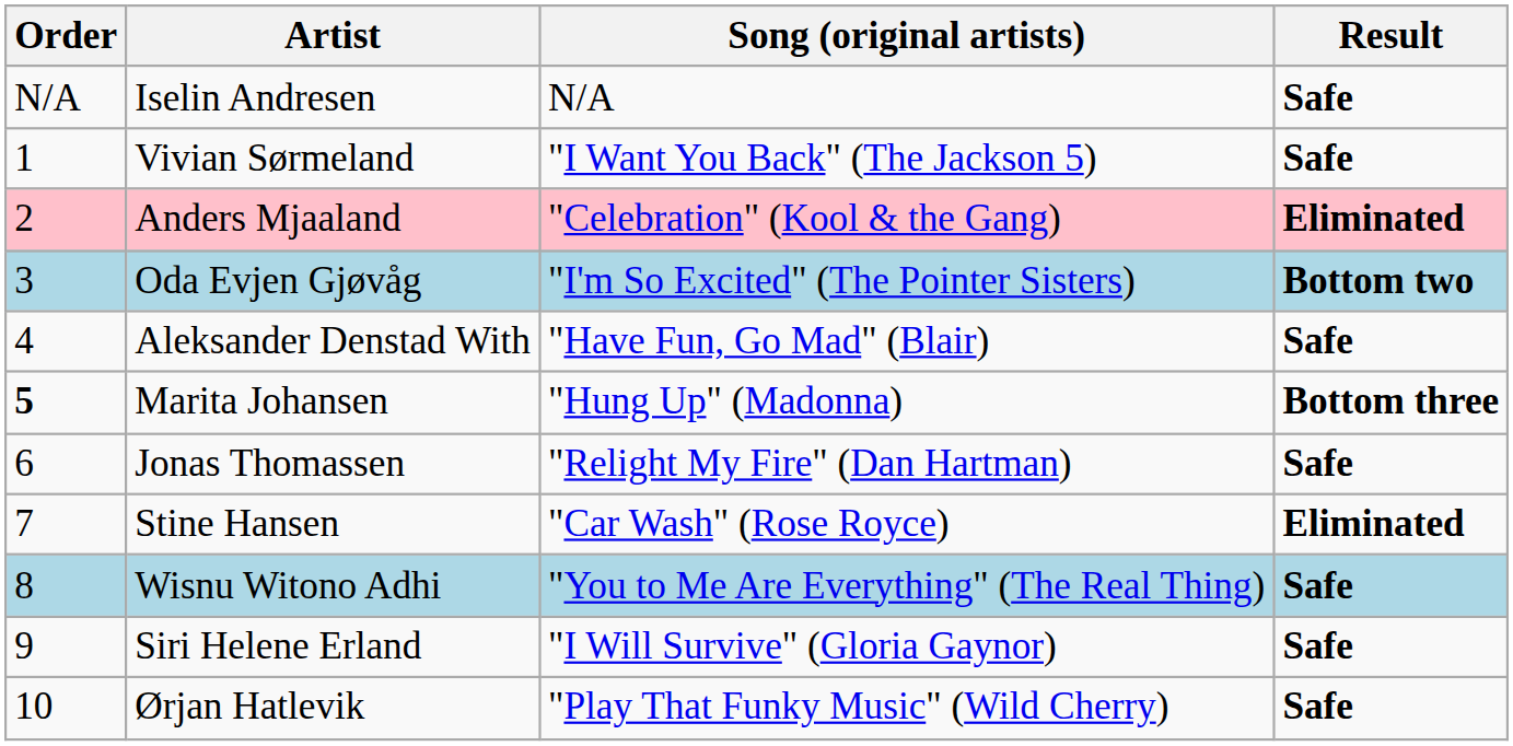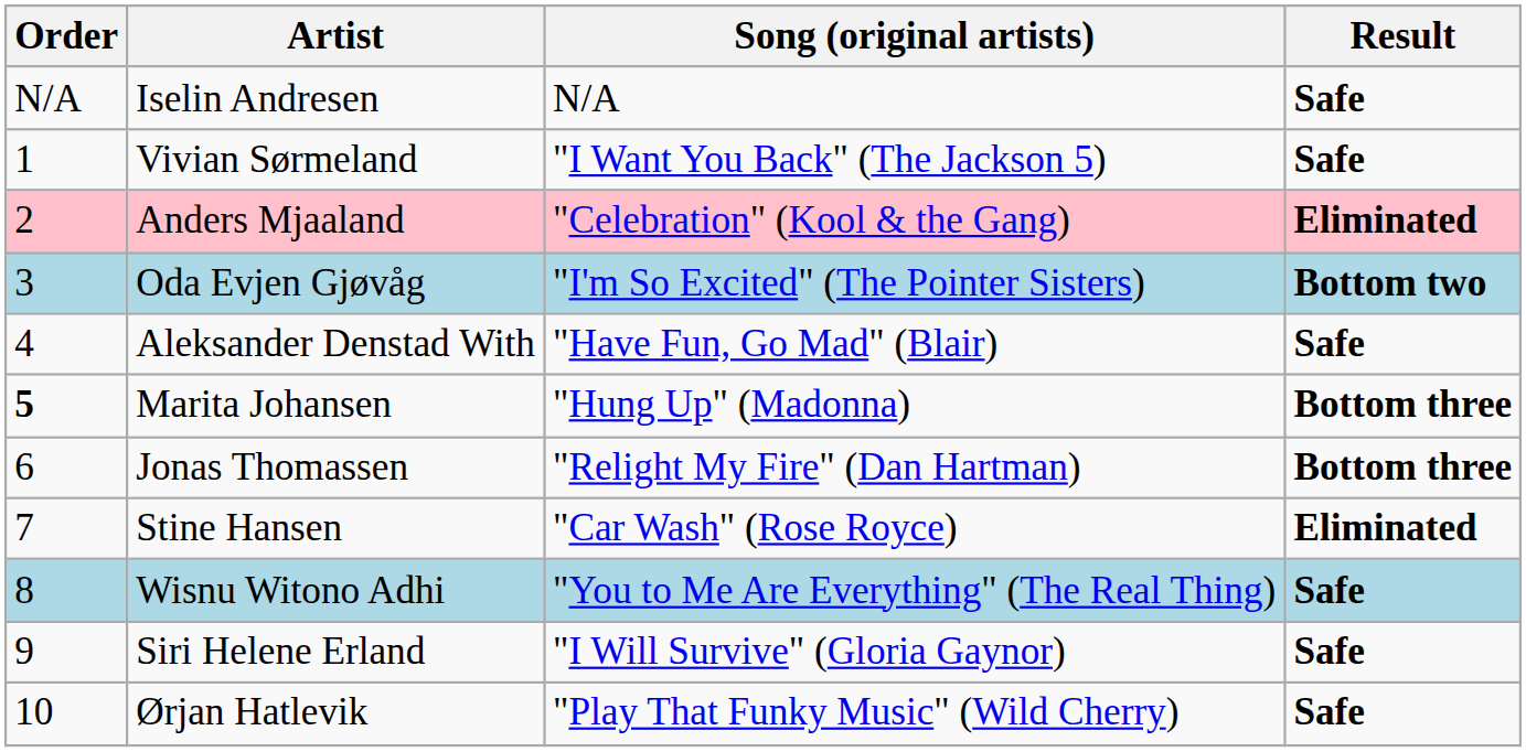Jonas Thomassen | Result: Safe -> Bottom three
